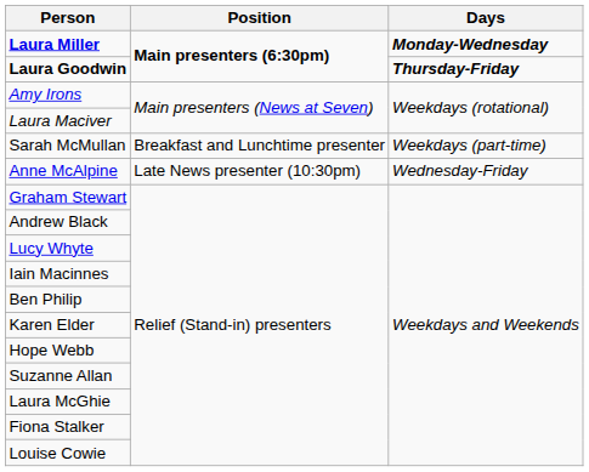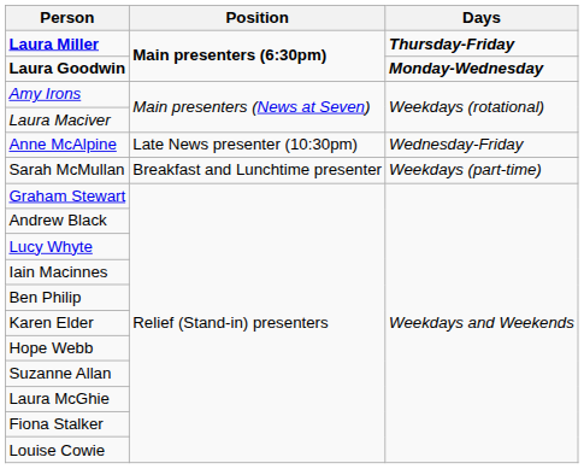Laura Miller | Days: Monday-Wednesday -> Thursday-Friday
Laura Goodwin | Days: Thursday-Friday -> Monday-Wednesday
rows swapped: Anne McAlpine <-> Sarah McMullan
